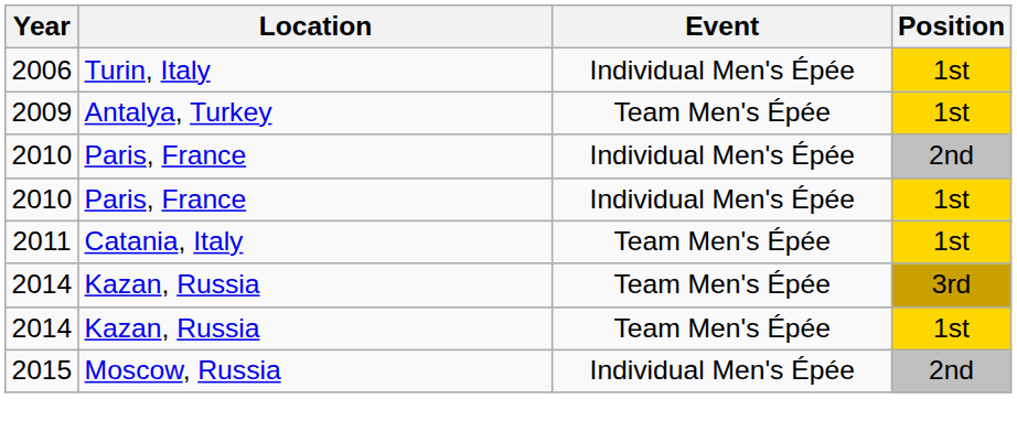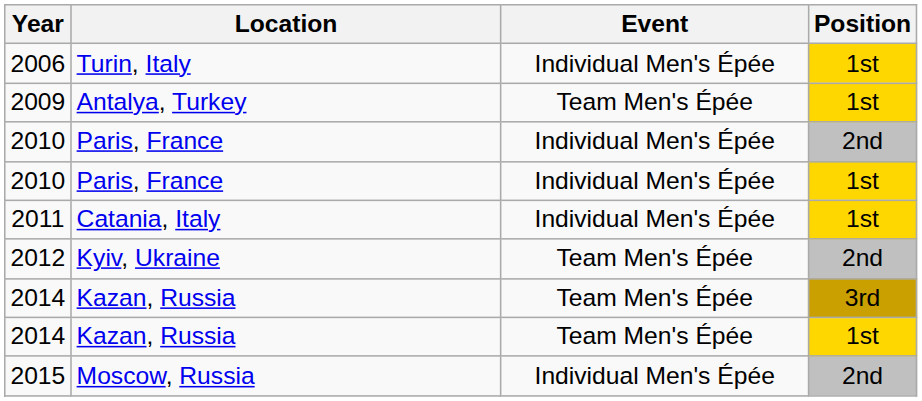2011 | Event: Team Men's Épée -> Individual Men's Épée
+ row: 2012 | Kyiv, Ukraine | Team Men's Épée | 2nd
